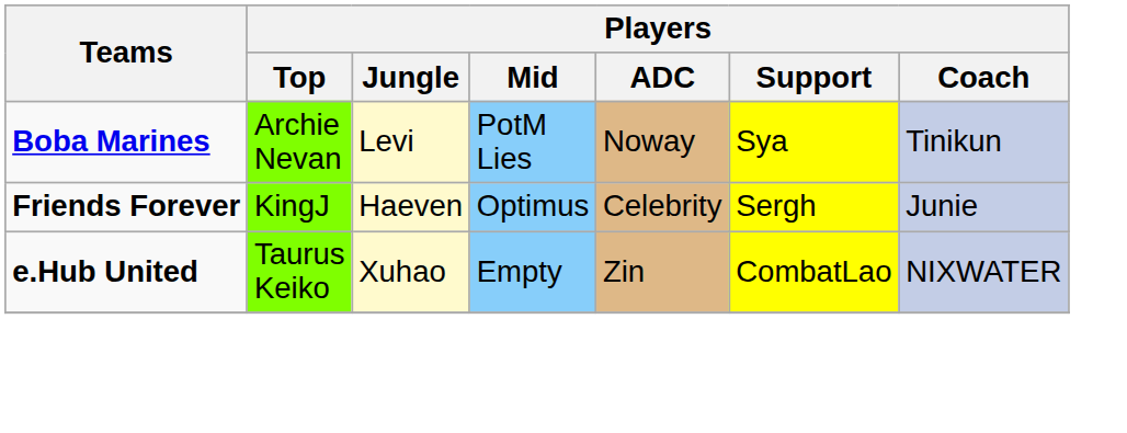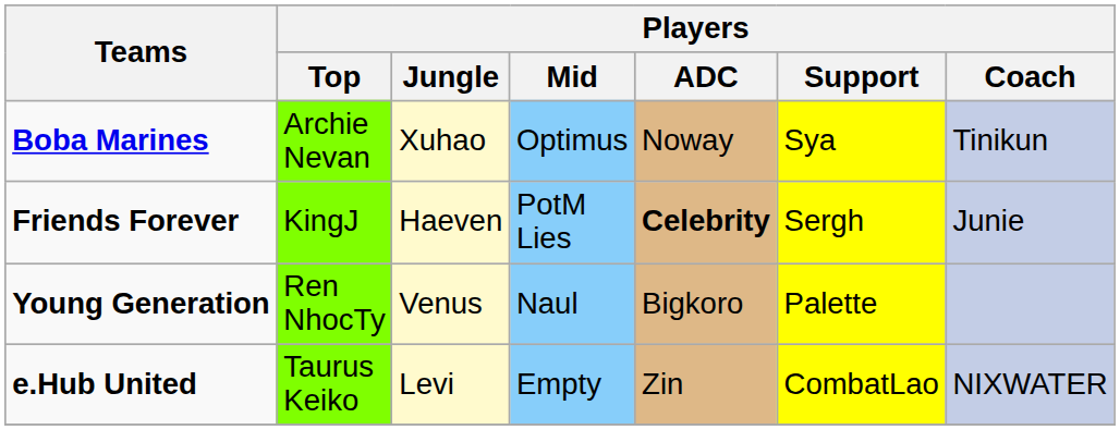Boba Marines | Players / Jungle: Levi -> Xuhao
Boba Marines | Players / Mid: PotM Lies -> Optimus
Friends Forever | Players / Mid: Optimus -> PotM Lies
Friends Forever | Players / ADC: normal -> bold
+ row: Young Generation | Ren NhocTy | Venus | Naul | Bigkoro | Palette
e.Hub United | Players / Jungle: Xuhao -> Levi
